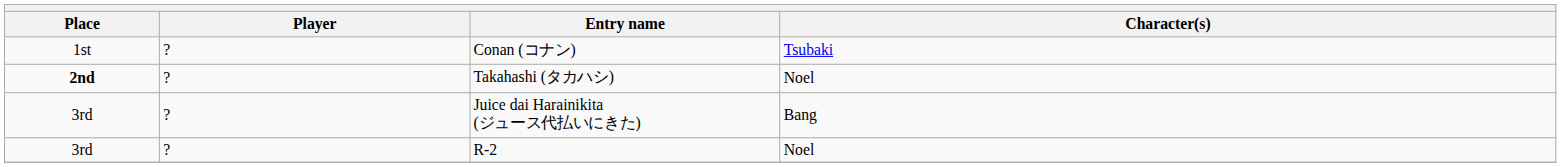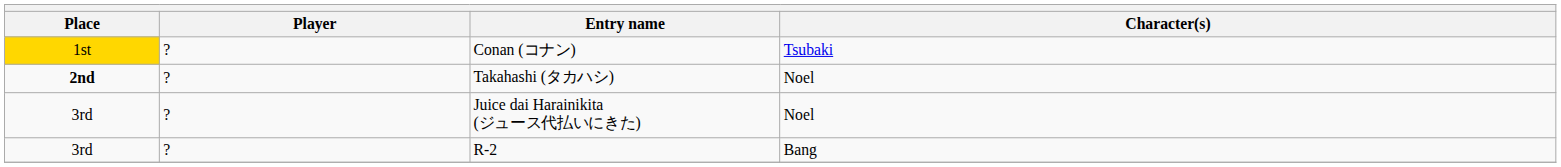Conan (コナン) | Place: no background -> gold background
Juice dai Harainikita (ジュース代払いにきた) | Character(s): Bang -> Noel
R-2 | Character(s): Noel -> Bang
